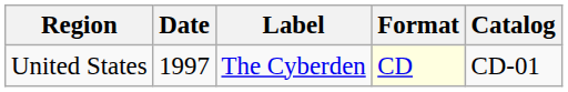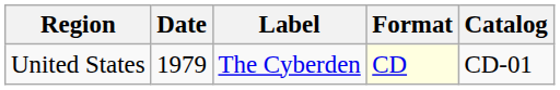United States | Date: 1997 -> 1979
